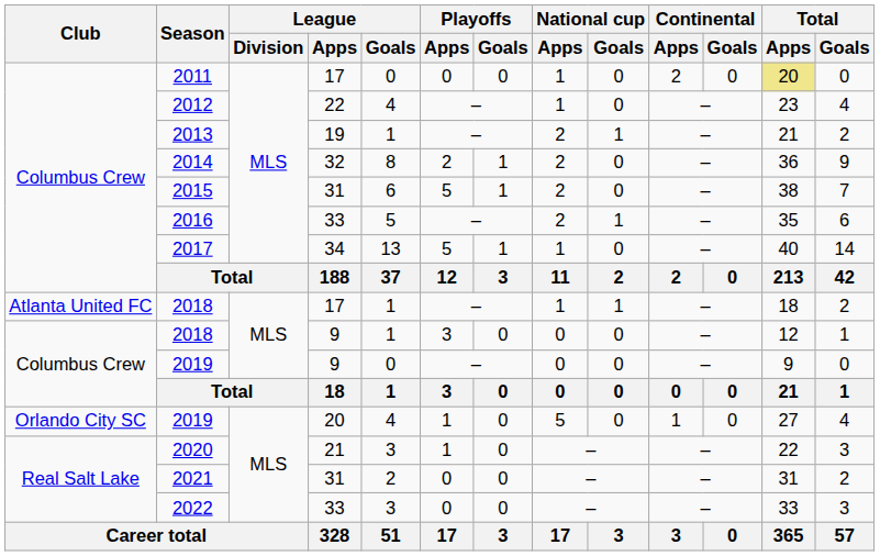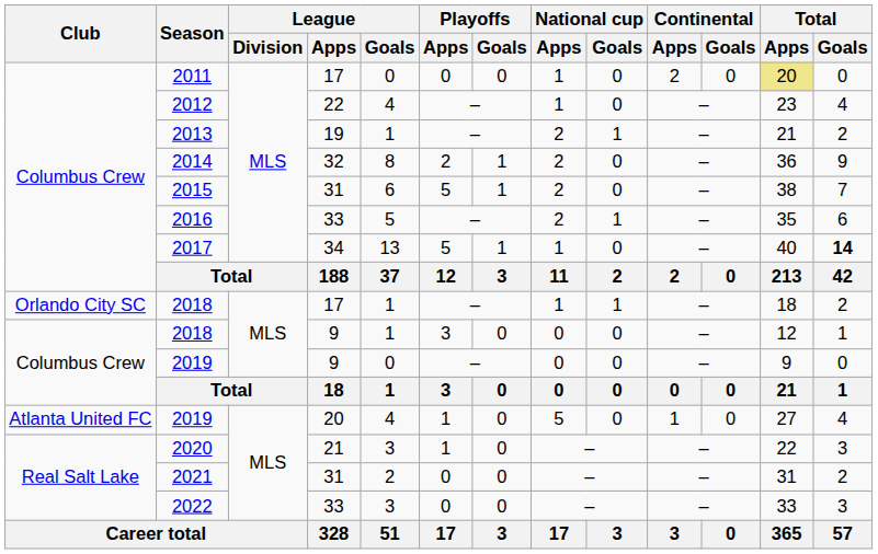2017 | Total / Goals: normal -> bold
2018 / 17 | Club: Atlanta United FC -> Orlando City SC
2019 / 20 | Club: Orlando City SC -> Atlanta United FC
